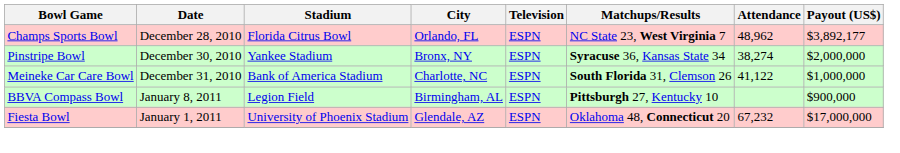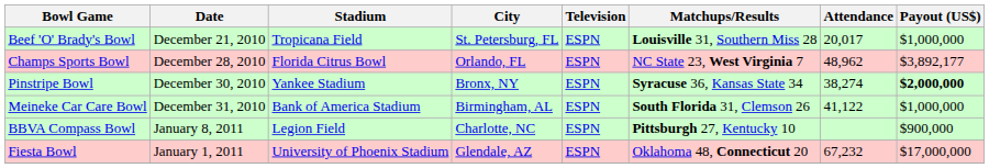+ row: Beef 'O' Brady's Bowl | December 21, 2010 | Tropicana Field | St. Petersburg, FL | ESPN | Louisville 31, Southern Miss 28 | 20,017 | $1,000,000
Pinstripe Bowl | Payout (US$): normal -> bold
Meineke Car Care Bowl | City: Charlotte, NC -> Birmingham, AL
BBVA Compass Bowl | City: Birmingham, AL -> Charlotte, NC
